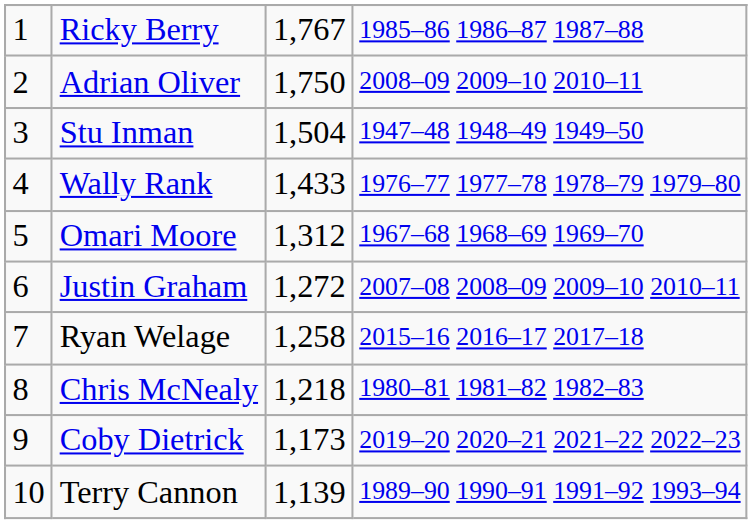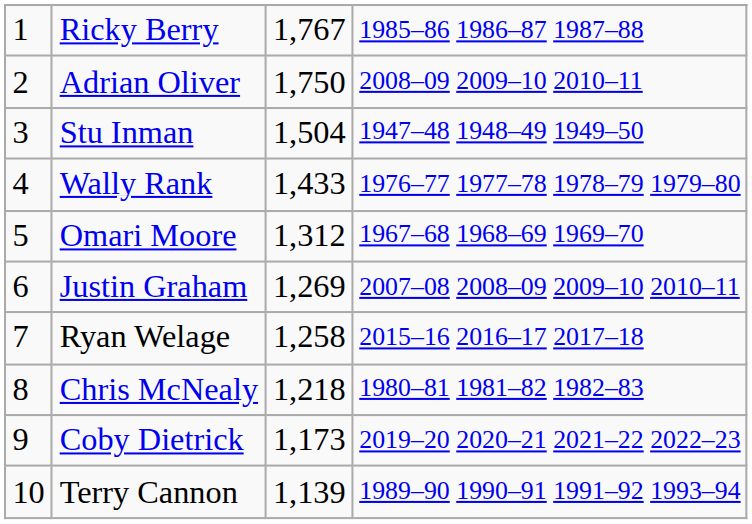Justin Graham | column 3: 1,272 -> 1,269
